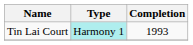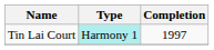Tin Lai Court | Completion: 1993 -> 1997
